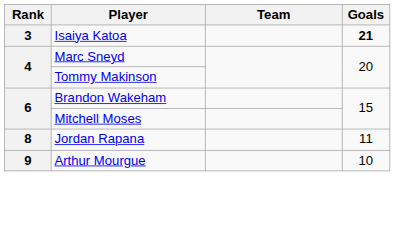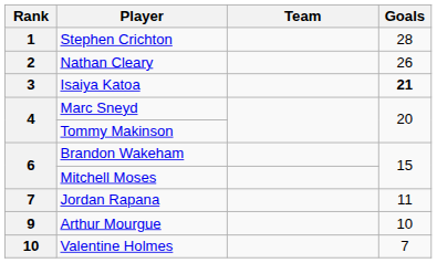+ row: 1 | Stephen Crichton | 28
+ row: 2 | Nathan Cleary | 26
Jordan Rapana | Rank: 8 -> 7
+ row: 10 | Valentine Holmes | 7
